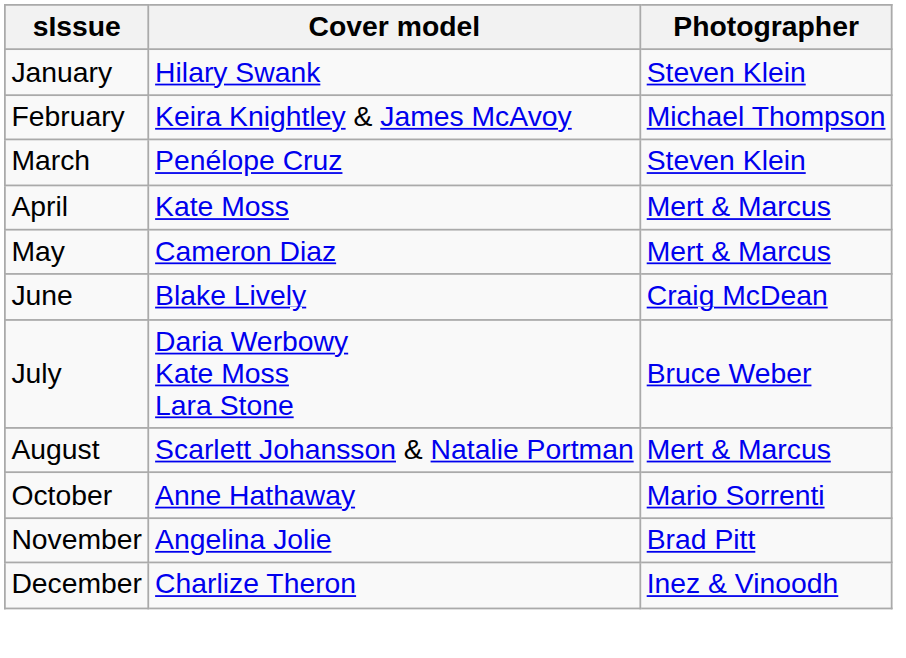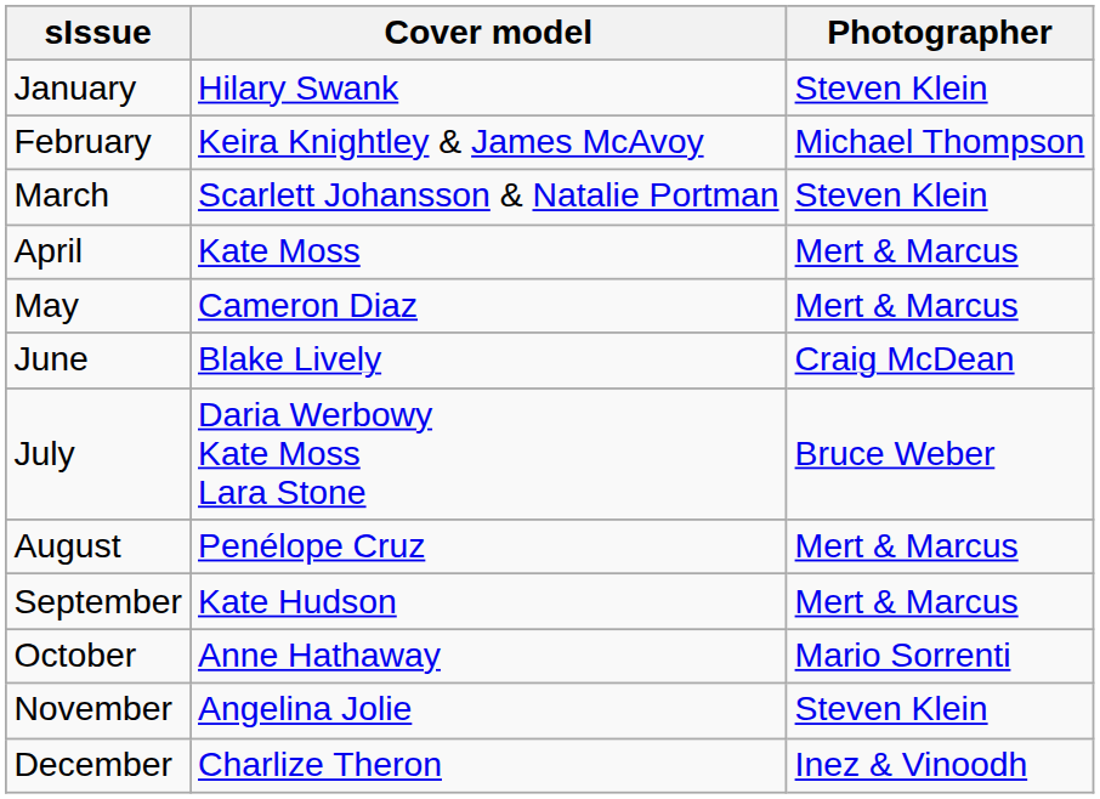March | Cover model: Penélope Cruz -> Scarlett Johansson & Natalie Portman
August | Cover model: Scarlett Johansson & Natalie Portman -> Penélope Cruz
+ row: September | Kate Hudson | Mert & Marcus
November | Photographer: Brad Pitt -> Steven Klein
